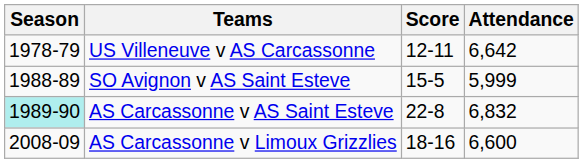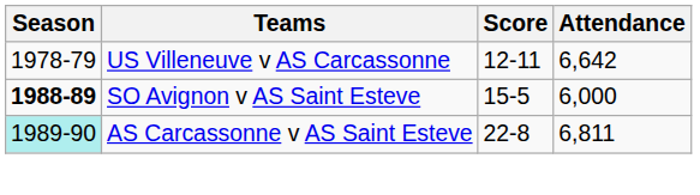SO Avignon v AS Saint Esteve | Season: normal -> bold
SO Avignon v AS Saint Esteve | Attendance: 5,999 -> 6,000
AS Carcassonne v AS Saint Esteve | Attendance: 6,832 -> 6,811
- row: 2008-09 | AS Carcassonne v Limoux Grizzlies | 18-16 | 6,600
